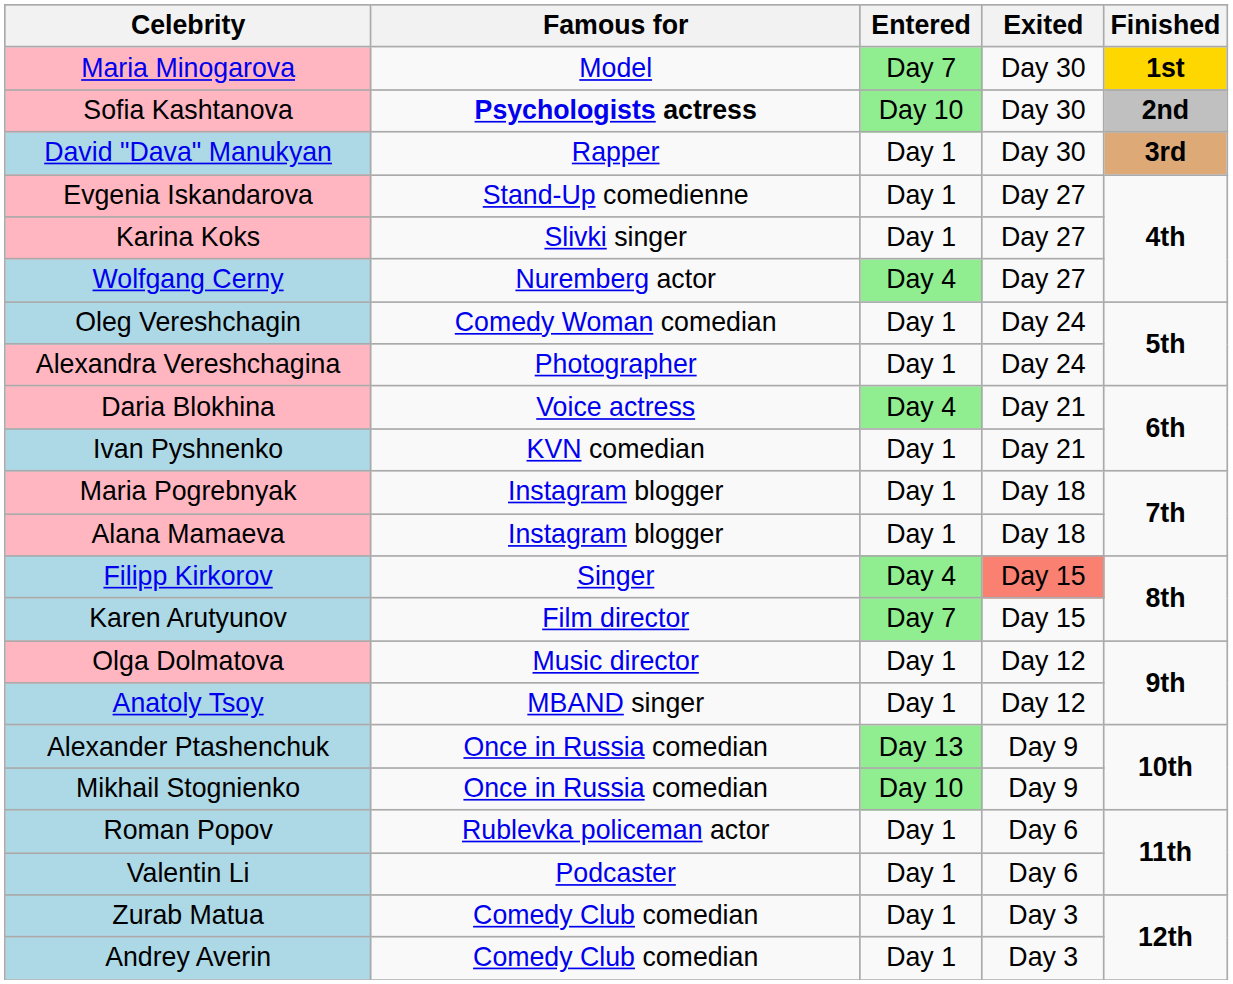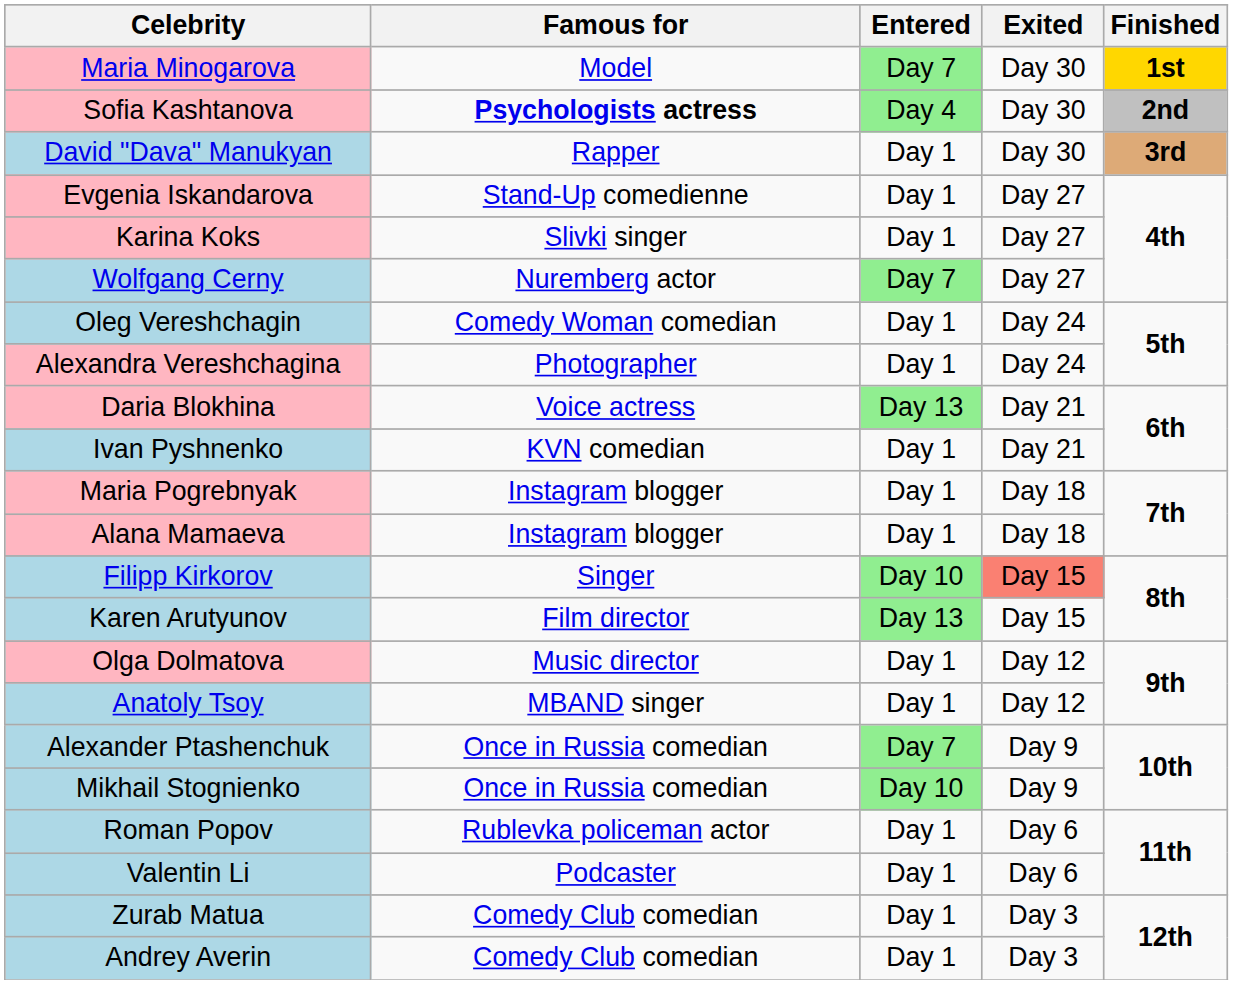Sofia Kashtanova | Entered: Day 10 -> Day 4
Wolfgang Cerny | Entered: Day 4 -> Day 7
Daria Blokhina | Entered: Day 4 -> Day 13
Filipp Kirkorov | Entered: Day 4 -> Day 10
Karen Arutyunov | Entered: Day 7 -> Day 13
Alexander Ptashenchuk | Entered: Day 13 -> Day 7
